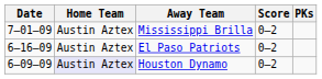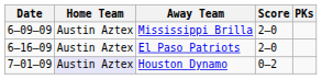Mississippi Brilla | Date: 7–01–09 -> 6–09–09
Mississippi Brilla | Score: 0–2 -> 2–0
El Paso Patriots | Score: 0–2 -> 2–0
Houston Dynamo | Date: 6–09–09 -> 7–01–09
